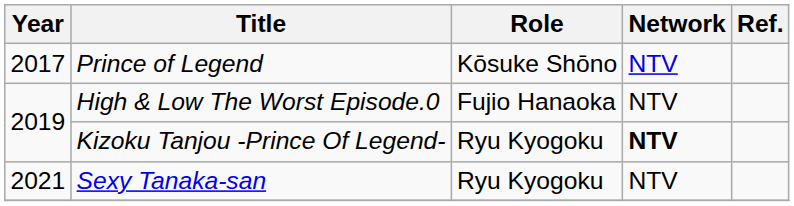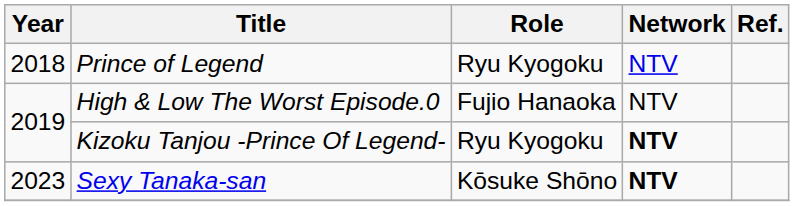Prince of Legend | Year: 2017 -> 2018
Prince of Legend | Role: Kōsuke Shōno -> Ryu Kyogoku
Sexy Tanaka-san | Year: 2021 -> 2023
Sexy Tanaka-san | Role: Ryu Kyogoku -> Kōsuke Shōno
Sexy Tanaka-san | Network: normal -> bold
